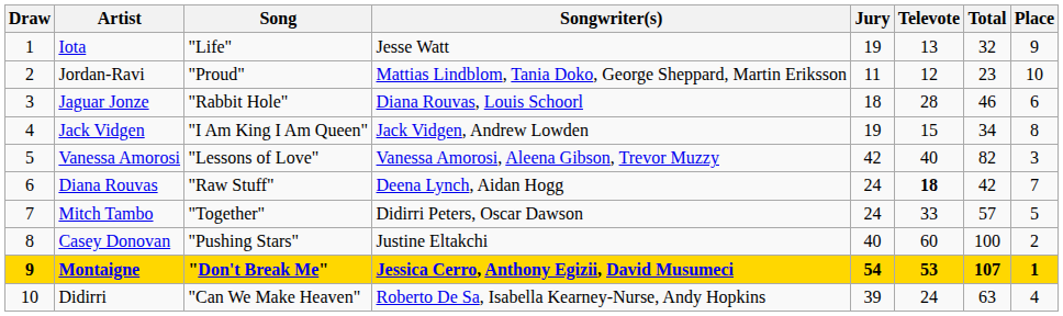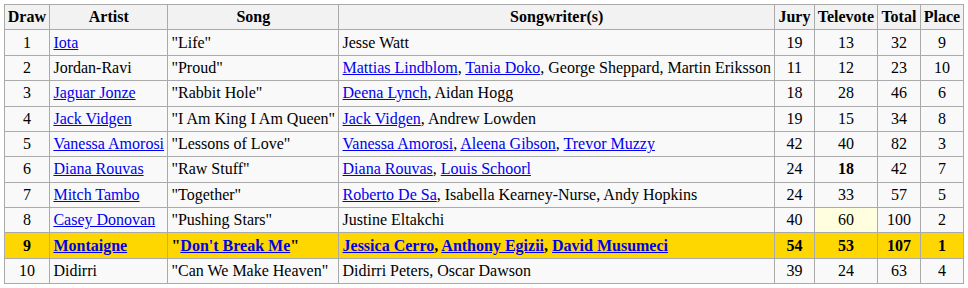Jaguar Jonze | Songwriter(s): Diana Rouvas, Louis Schoorl -> Deena Lynch, Aidan Hogg
Diana Rouvas | Songwriter(s): Deena Lynch, Aidan Hogg -> Diana Rouvas, Louis Schoorl
Mitch Tambo | Songwriter(s): Didirri Peters, Oscar Dawson -> Roberto De Sa, Isabella Kearney-Nurse, Andy Hopkins
Casey Donovan | Televote: no background -> lightyellow background
Didirri | Songwriter(s): Roberto De Sa, Isabella Kearney-Nurse, Andy Hopkins -> Didirri Peters, Oscar Dawson
